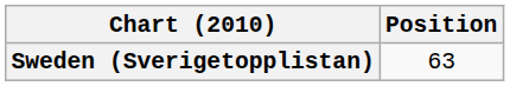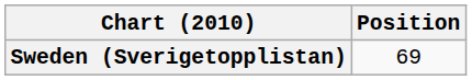Sweden (Sverigetopplistan) | Position: 63 -> 69
